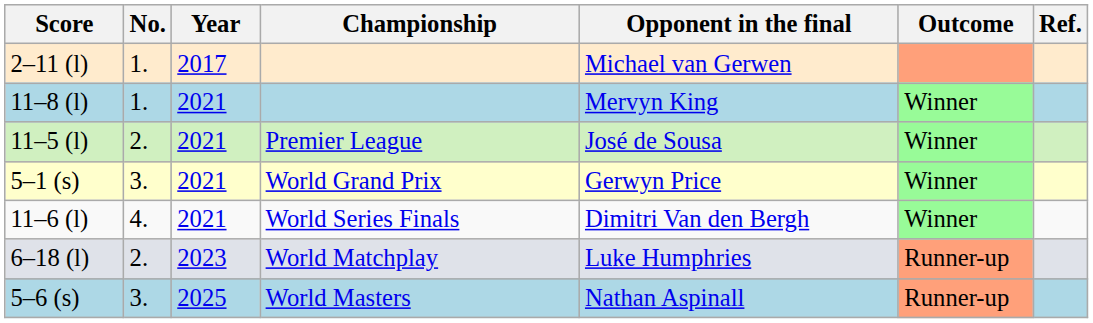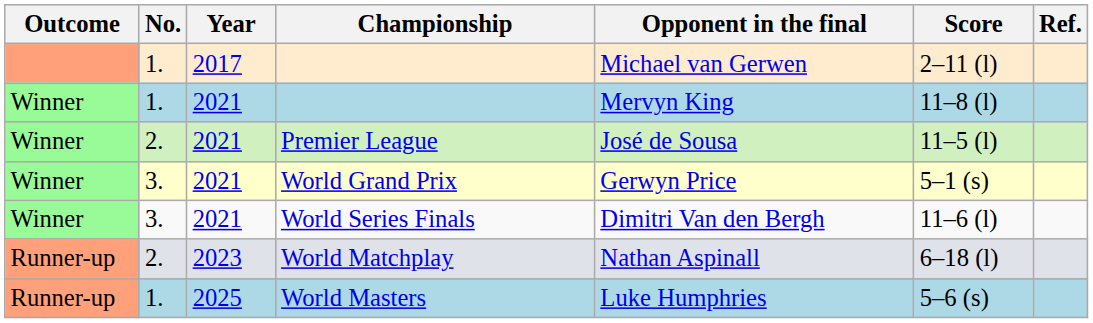columns swapped: Outcome <-> Score
World Series Finals | No.: 4. -> 3.
World Matchplay | Opponent in the final: Luke Humphries -> Nathan Aspinall
World Masters | No.: 3. -> 1.
World Masters | Opponent in the final: Nathan Aspinall -> Luke Humphries
